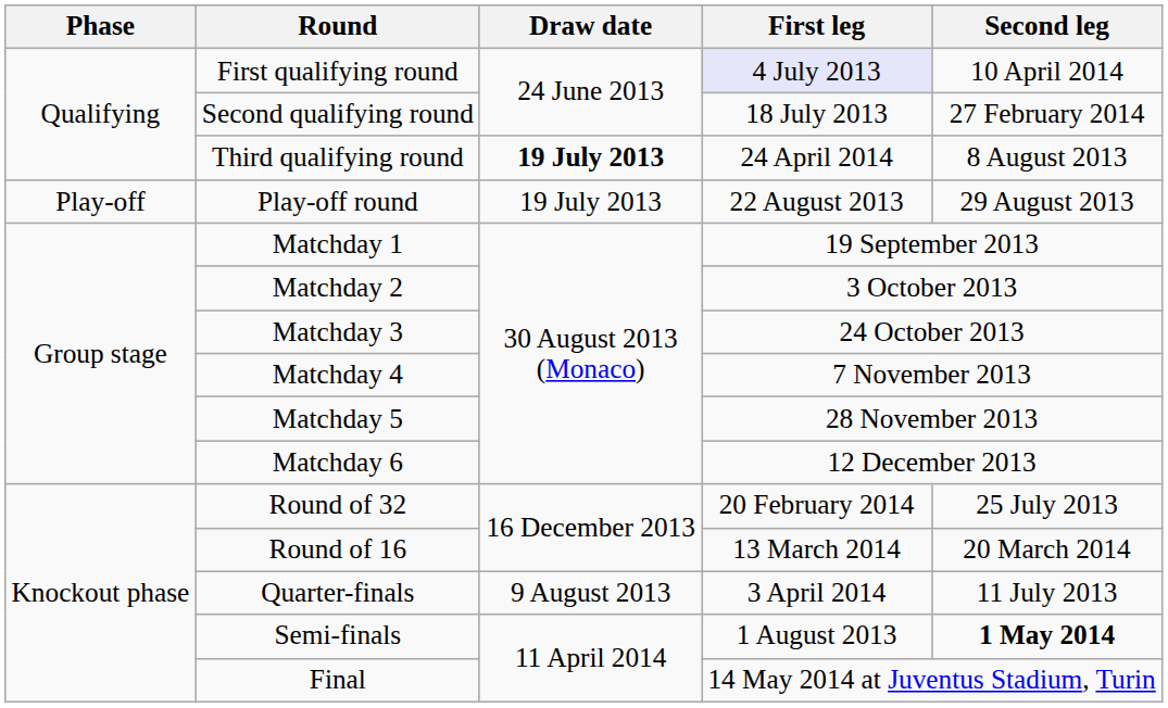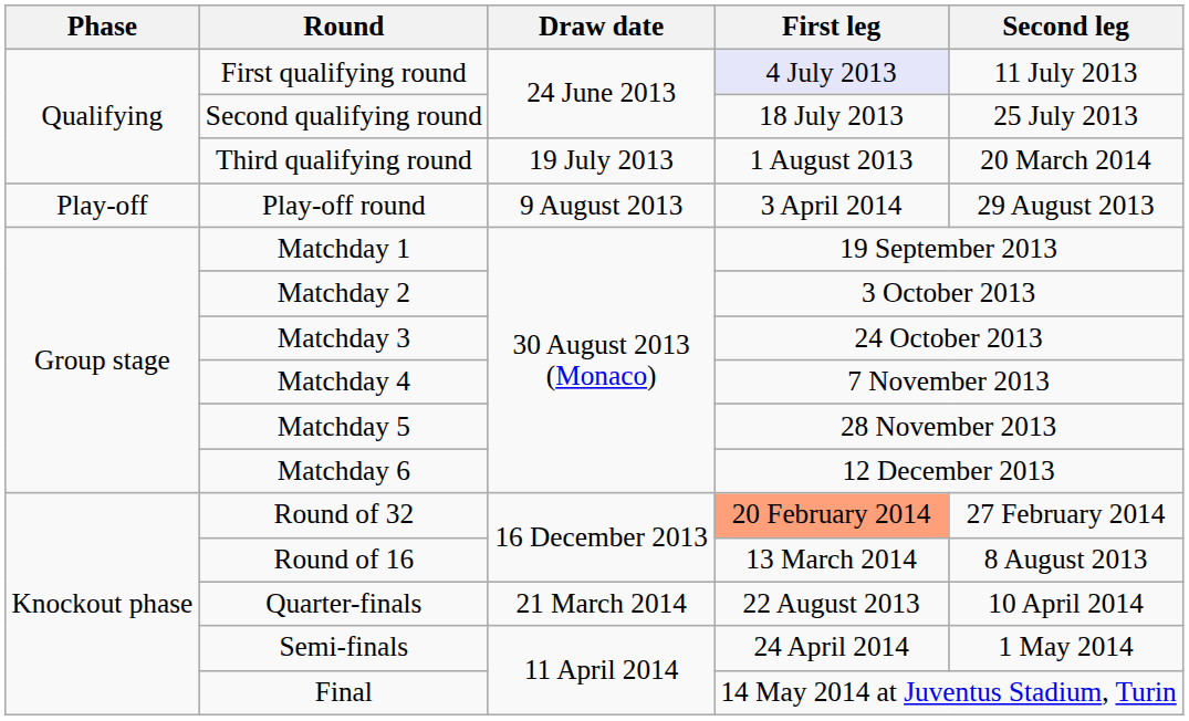First qualifying round | Second leg: 10 April 2014 -> 11 July 2013
Second qualifying round | Second leg: 27 February 2014 -> 25 July 2013
Third qualifying round | Draw date: bold -> normal
Third qualifying round | First leg: 24 April 2014 -> 1 August 2013
Third qualifying round | Second leg: 8 August 2013 -> 20 March 2014
Play-off round | Draw date: 19 July 2013 -> 9 August 2013
Play-off round | First leg: 22 August 2013 -> 3 April 2014
Round of 32 | First leg: no background -> lightsalmon background
Round of 32 | Second leg: 25 July 2013 -> 27 February 2014
Round of 16 | Second leg: 20 March 2014 -> 8 August 2013
Quarter-finals | Draw date: 9 August 2013 -> 21 March 2014
Quarter-finals | First leg: 3 April 2014 -> 22 August 2013
Quarter-finals | Second leg: 11 July 2013 -> 10 April 2014
Semi-finals | First leg: 1 August 2013 -> 24 April 2014
Semi-finals | Second leg: bold -> normal
